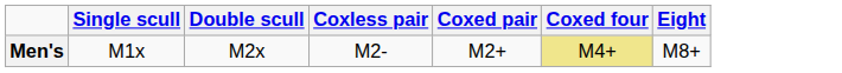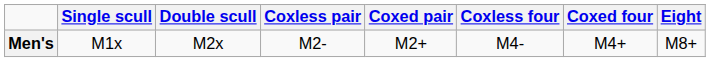+ column: Coxless four | M4-
Men's | Coxed four: khaki background -> no background
